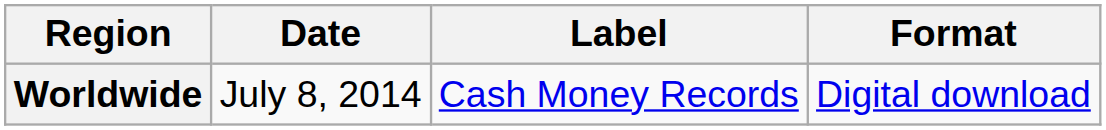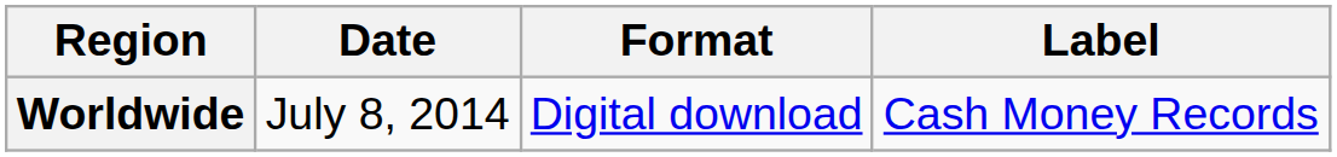columns swapped: Format <-> Label
